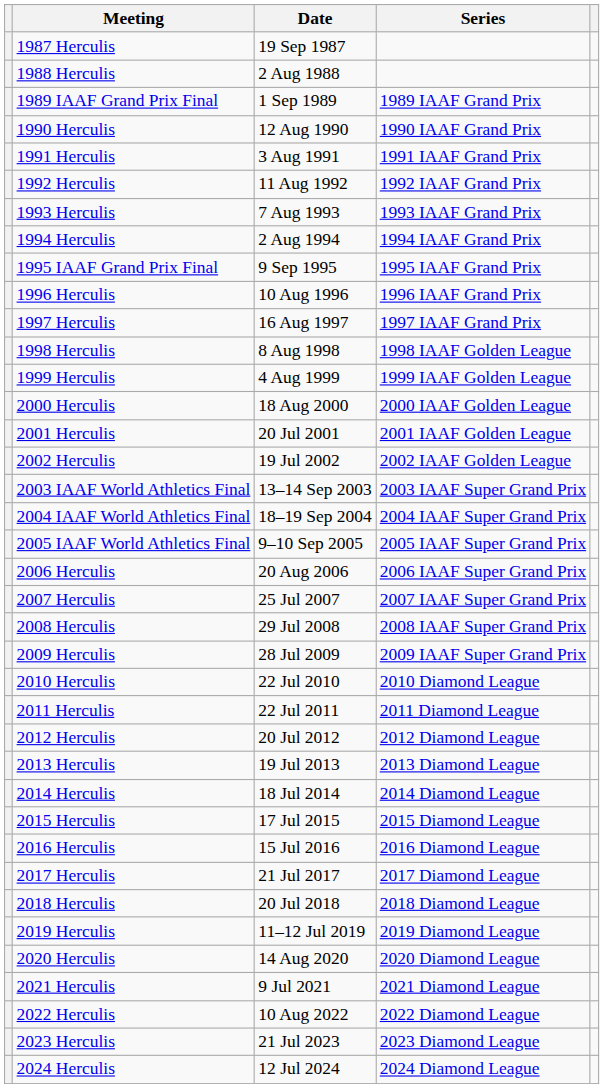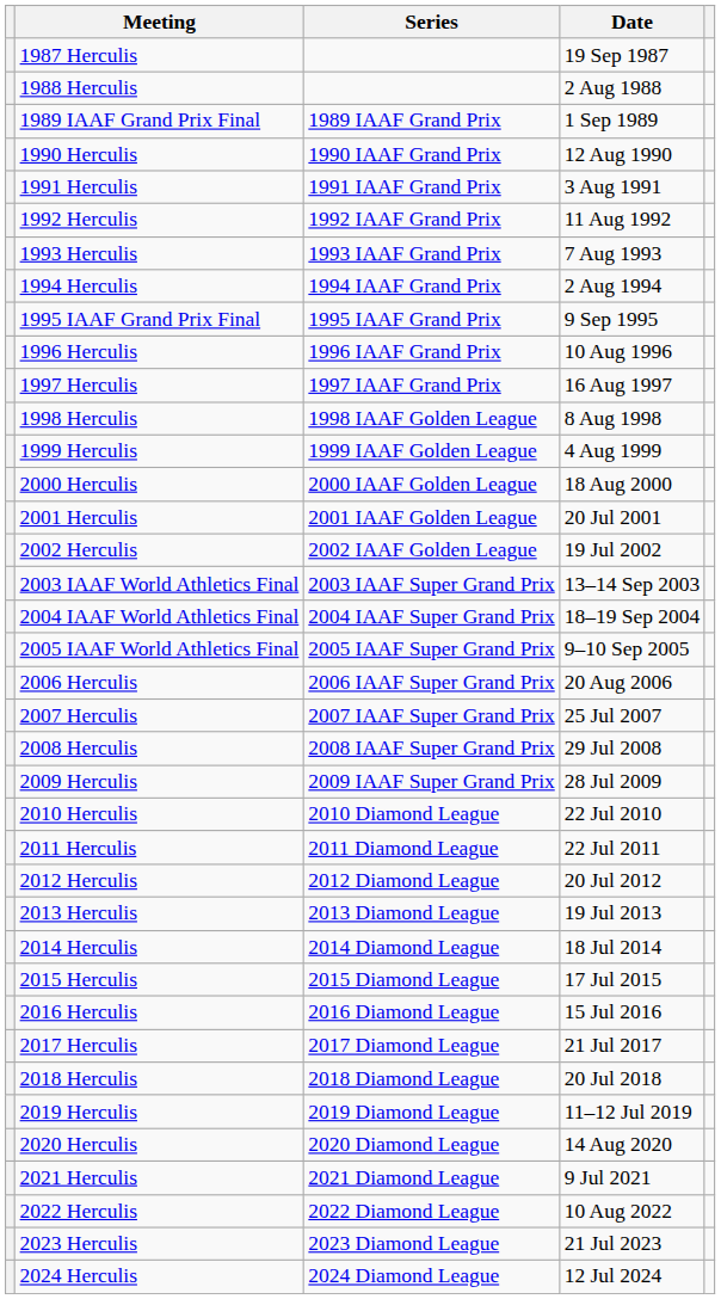columns swapped: Series <-> Date
